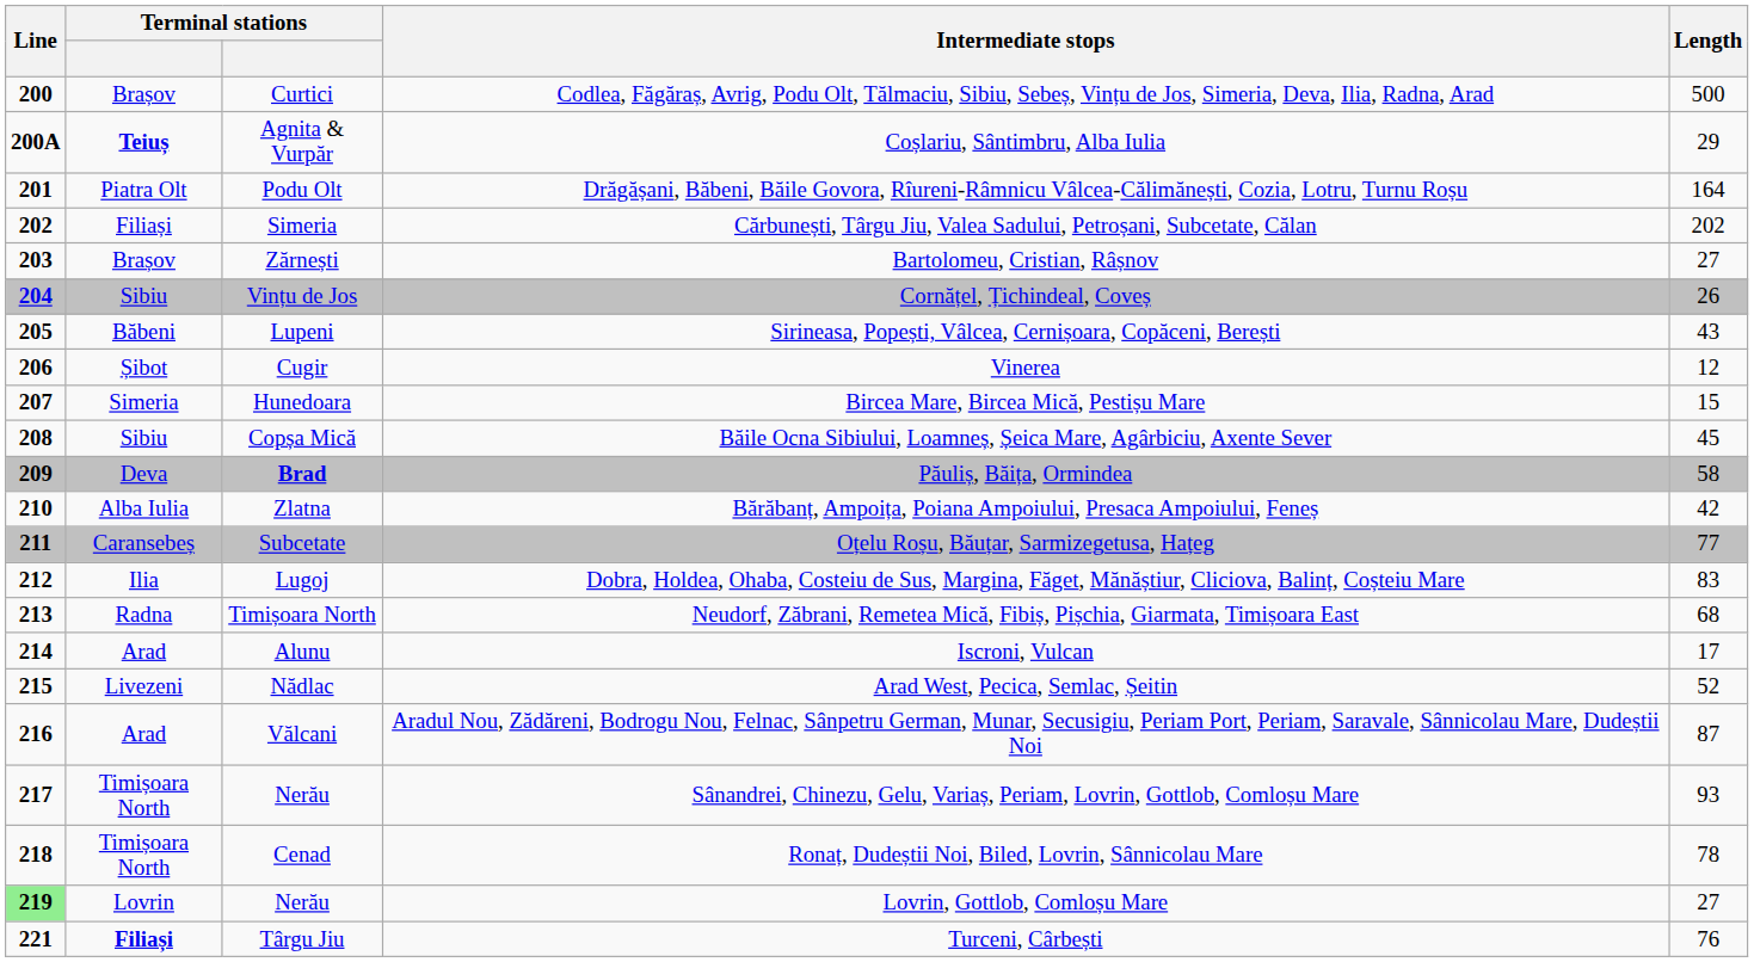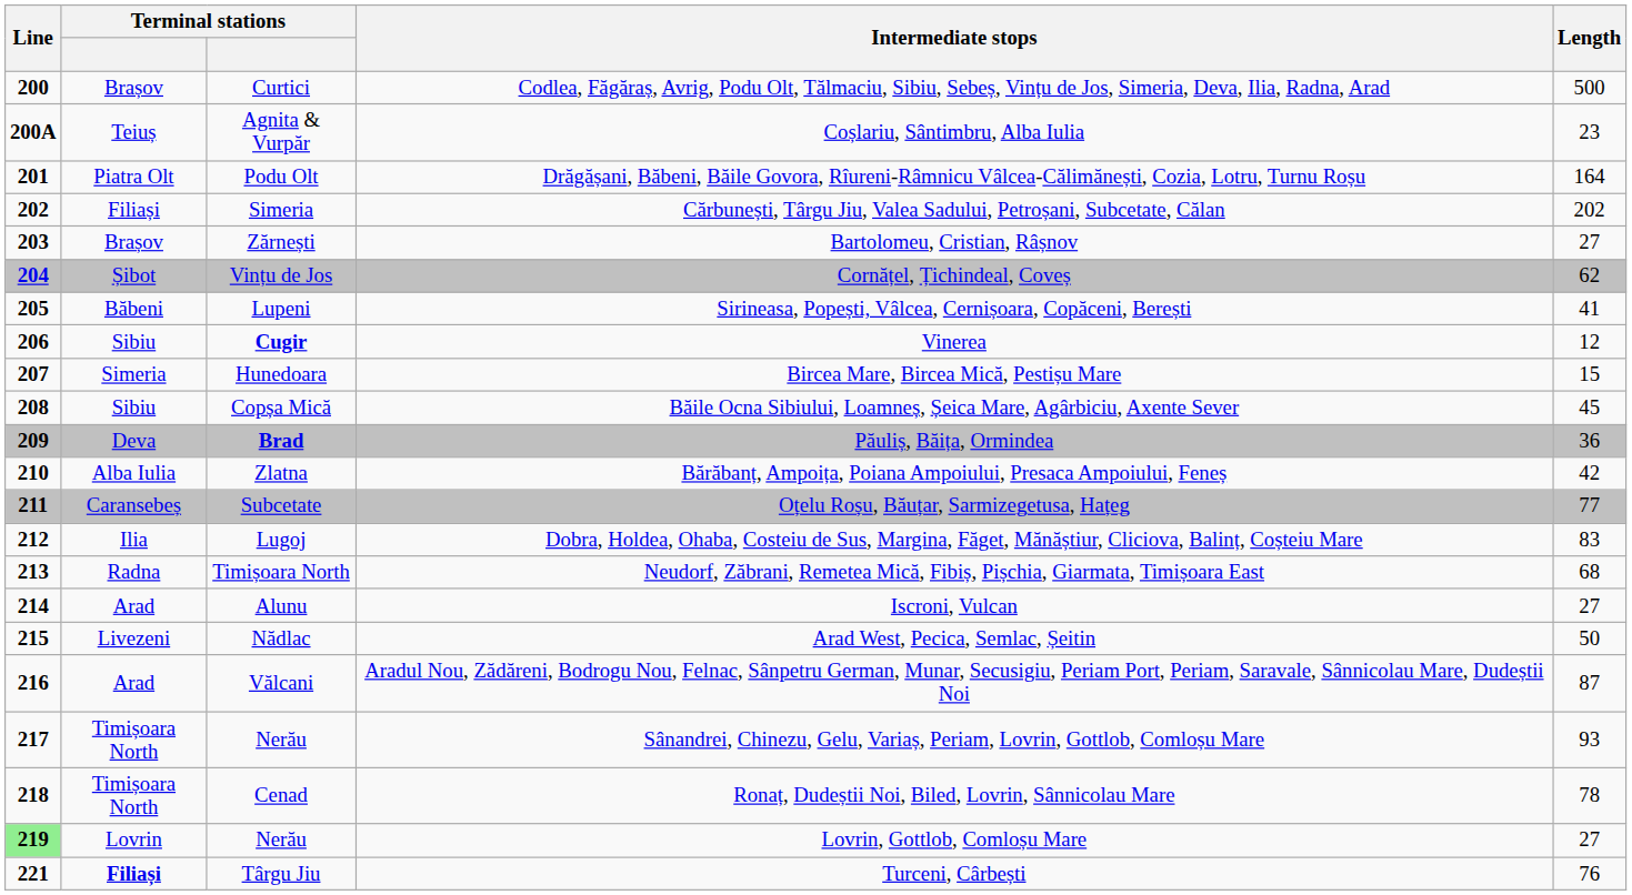Coșlariu, Sântimbru, Alba Iulia | column 2: bold -> normal
Coșlariu, Sântimbru, Alba Iulia | Length: 29 -> 23
Cornățel, Țichindeal, Coveș | column 2: Sibiu -> Șibot
Cornățel, Țichindeal, Coveș | Length: 26 -> 62
Sirineasa, Popești, Vâlcea, Cernișoara, Copăceni, Berești | Length: 43 -> 41
Vinerea | column 2: Șibot -> Sibiu
Vinerea | column 3: normal -> bold
Păuliș, Băița, Ormindea | Length: 58 -> 36
Iscroni, Vulcan | Length: 17 -> 27
Arad West, Pecica, Semlac, Șeitin | Length: 52 -> 50
